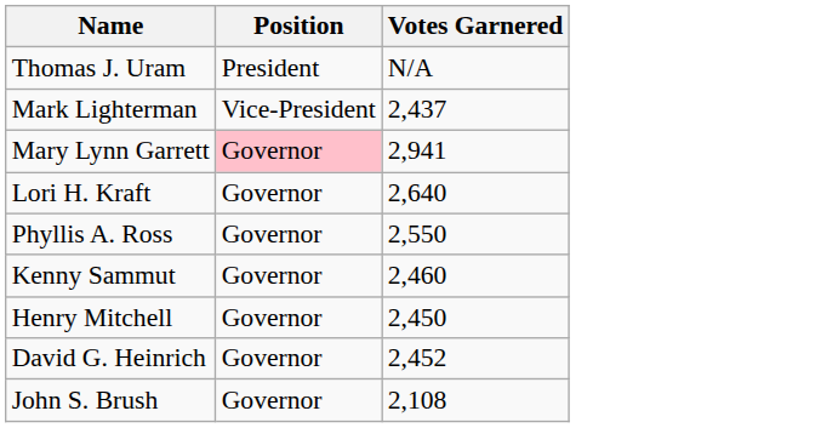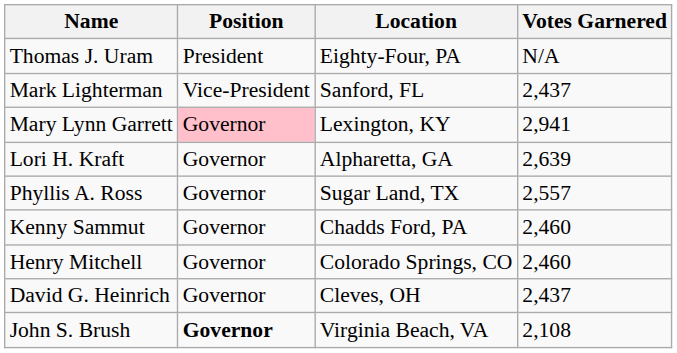+ column: Location | Eighty-Four, PA | Sanford, FL | Lexington, KY | Alpharetta, GA | Sugar Land, TX | Chadds Ford, PA | Colorado Springs, CO | Cleves, OH | Virginia Beach, VA
Lori H. Kraft | Votes Garnered: 2,640 -> 2,639
Phyllis A. Ross | Votes Garnered: 2,550 -> 2,557
Henry Mitchell | Votes Garnered: 2,450 -> 2,460
David G. Heinrich | Votes Garnered: 2,452 -> 2,437
John S. Brush | Position: normal -> bold
